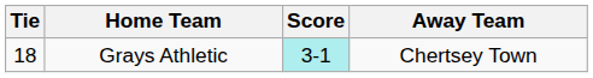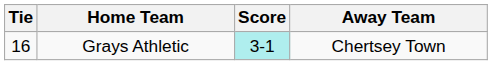Grays Athletic | Tie: 18 -> 16
